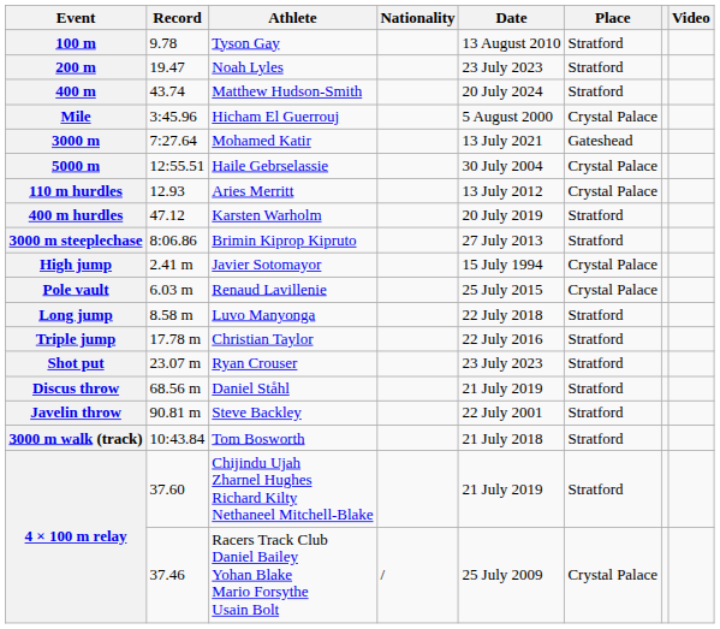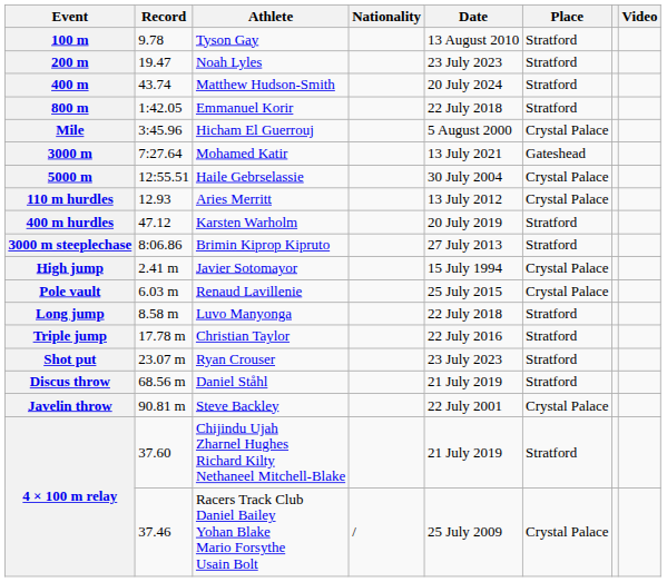+ row: 800 m | 1:42.05 | Emmanuel Korir | 22 July 2018 | Stratford
Javelin throw | Place: Stratford -> Crystal Palace
- row: 3000 m walk (track) | 10:43.84 | Tom Bosworth | 21 July 2018 | Stratford
